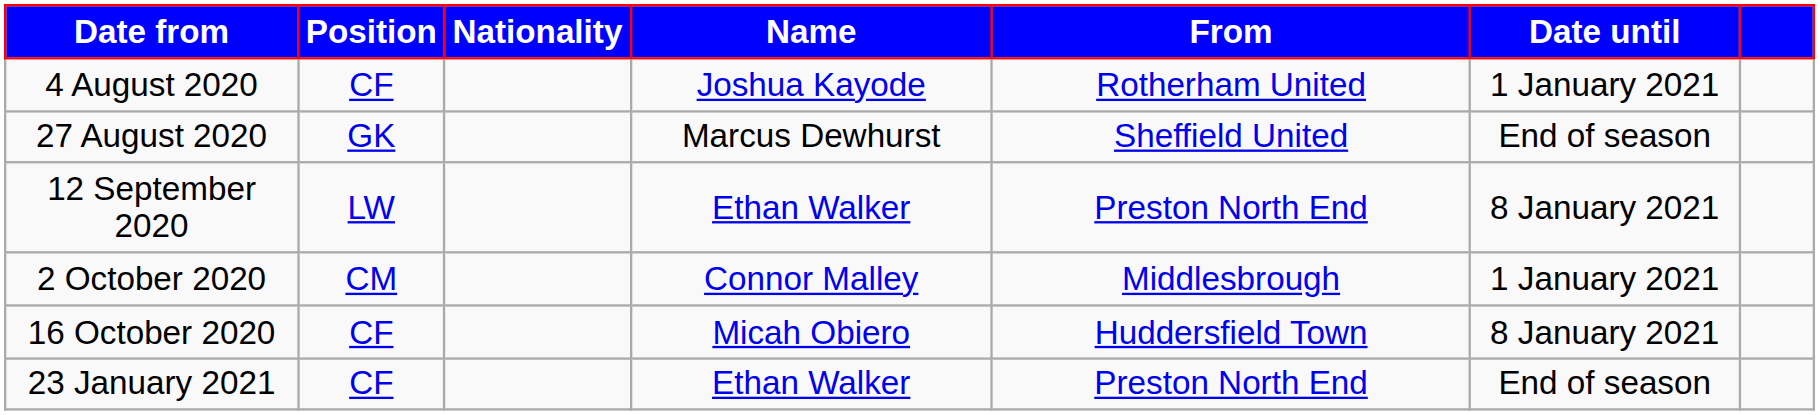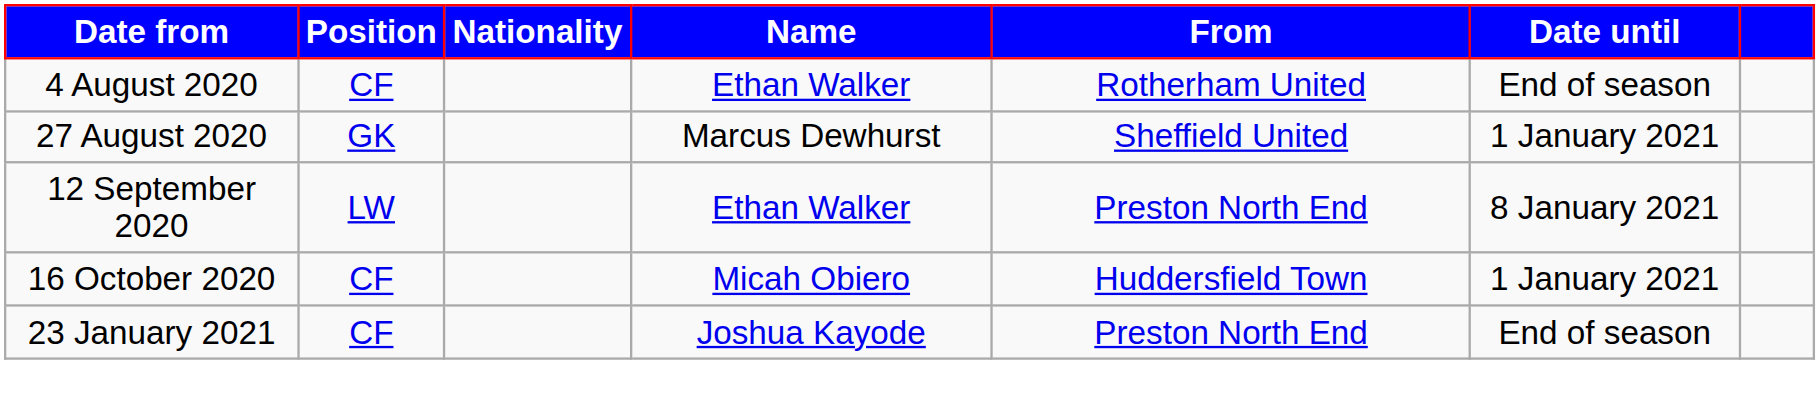4 August 2020 | Name: Joshua Kayode -> Ethan Walker
4 August 2020 | Date until: 1 January 2021 -> End of season
27 August 2020 | Date until: End of season -> 1 January 2021
- row: 2 October 2020 | CM | Connor Malley | Middlesbrough | 1 January 2021
16 October 2020 | Date until: 8 January 2021 -> 1 January 2021
23 January 2021 | Name: Ethan Walker -> Joshua Kayode
